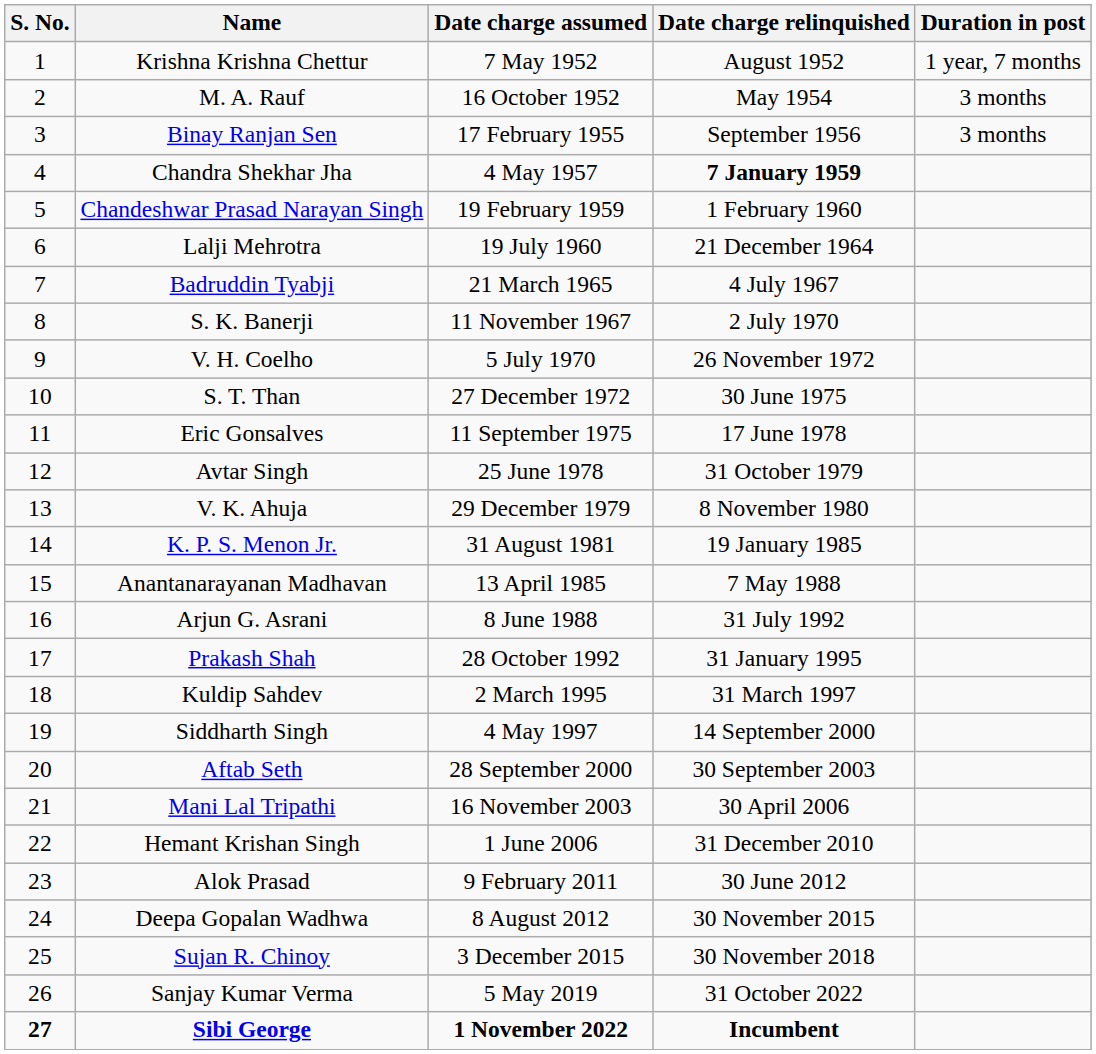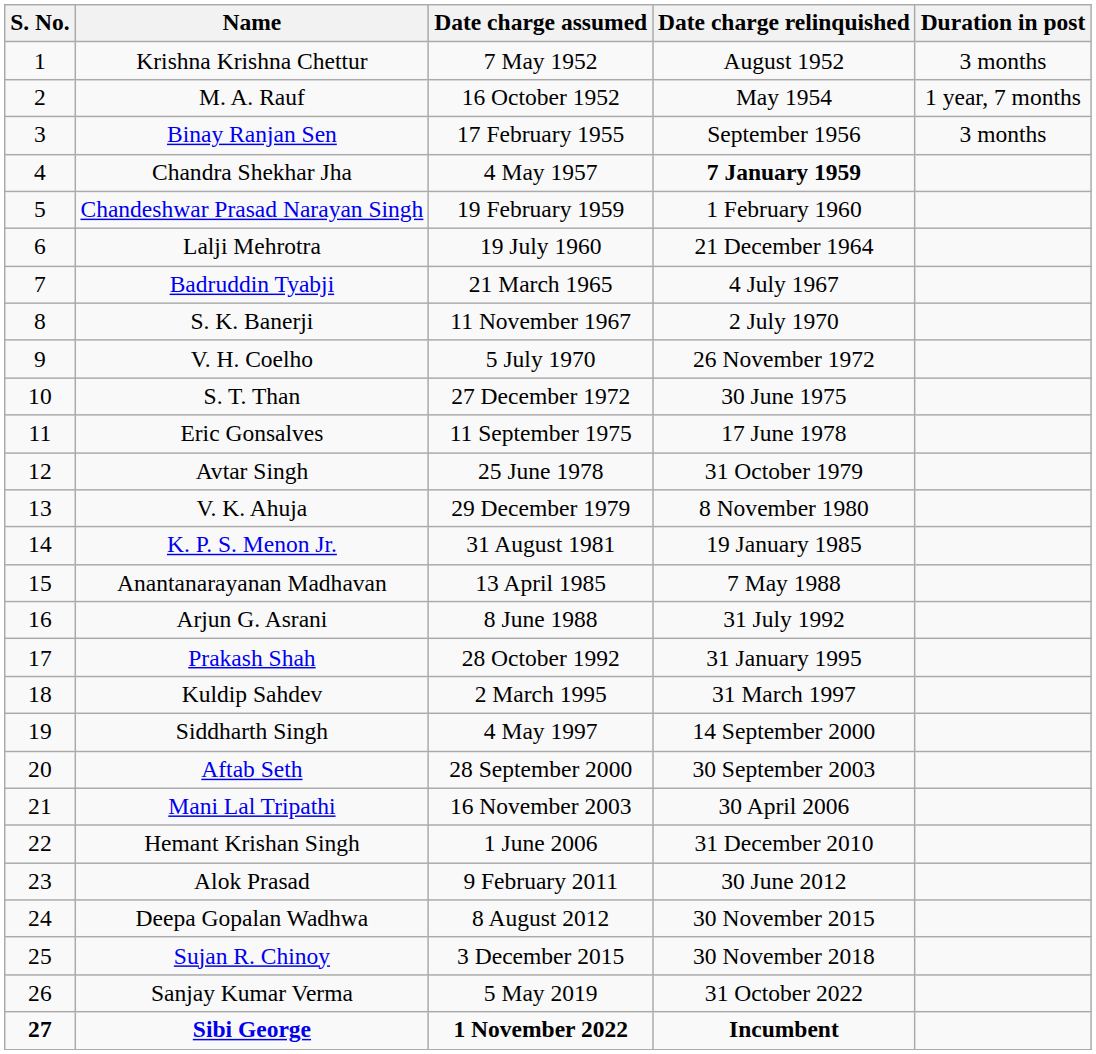Krishna Krishna Chettur | Duration in post: 1 year, 7 months -> 3 months
M. A. Rauf | Duration in post: 3 months -> 1 year, 7 months
